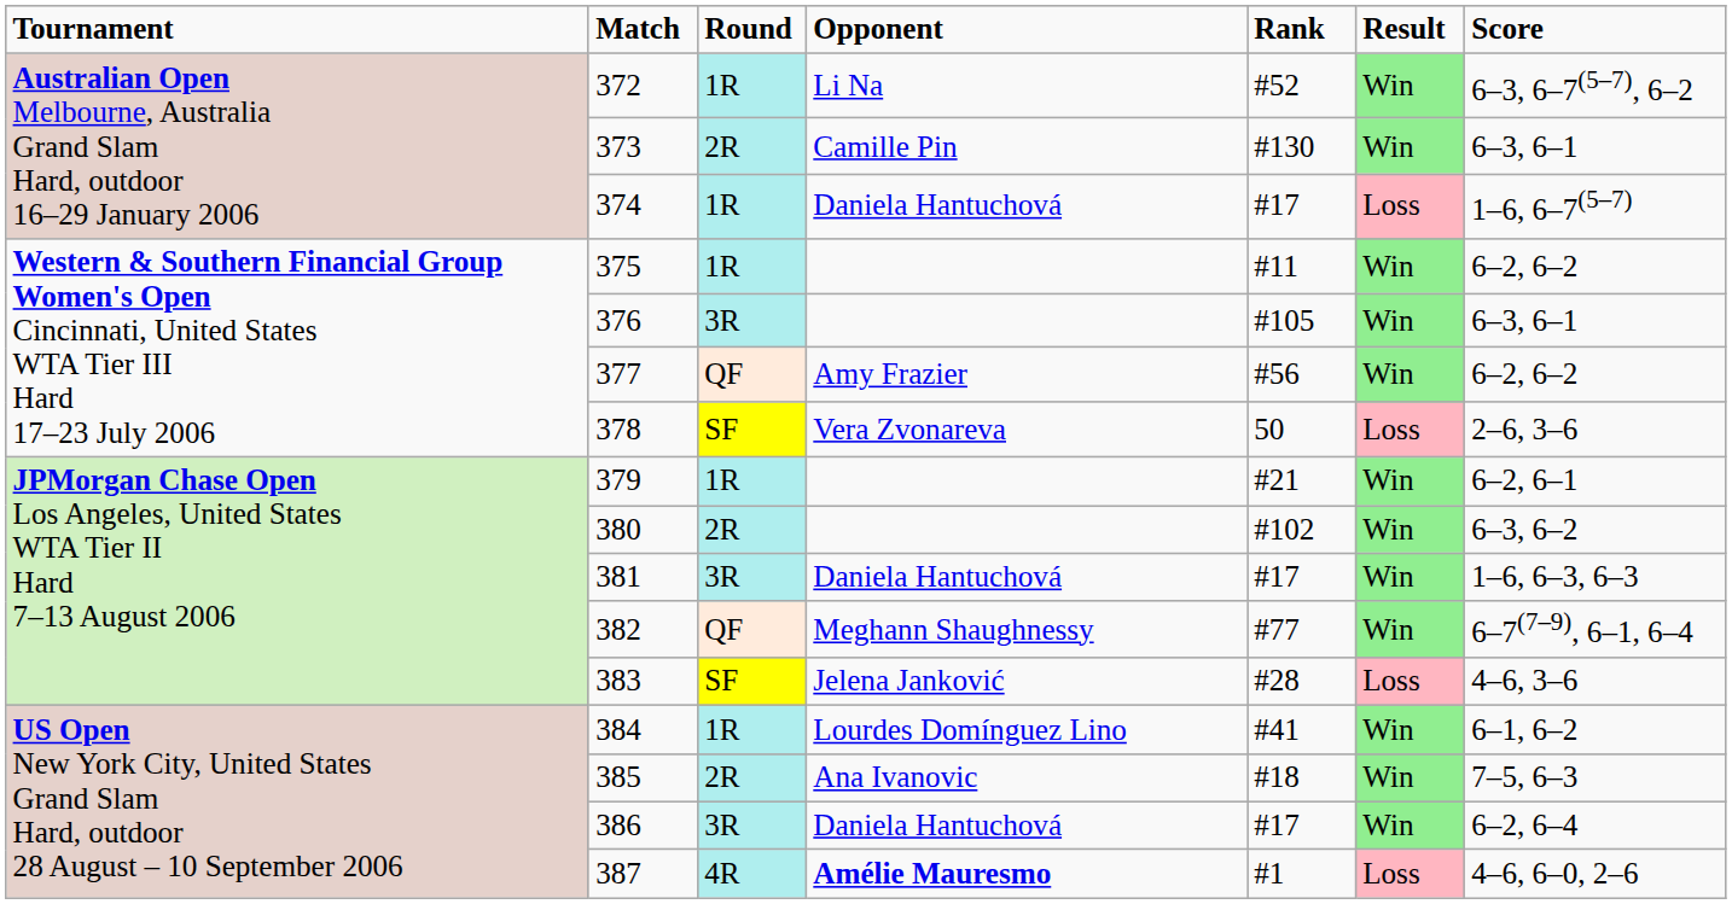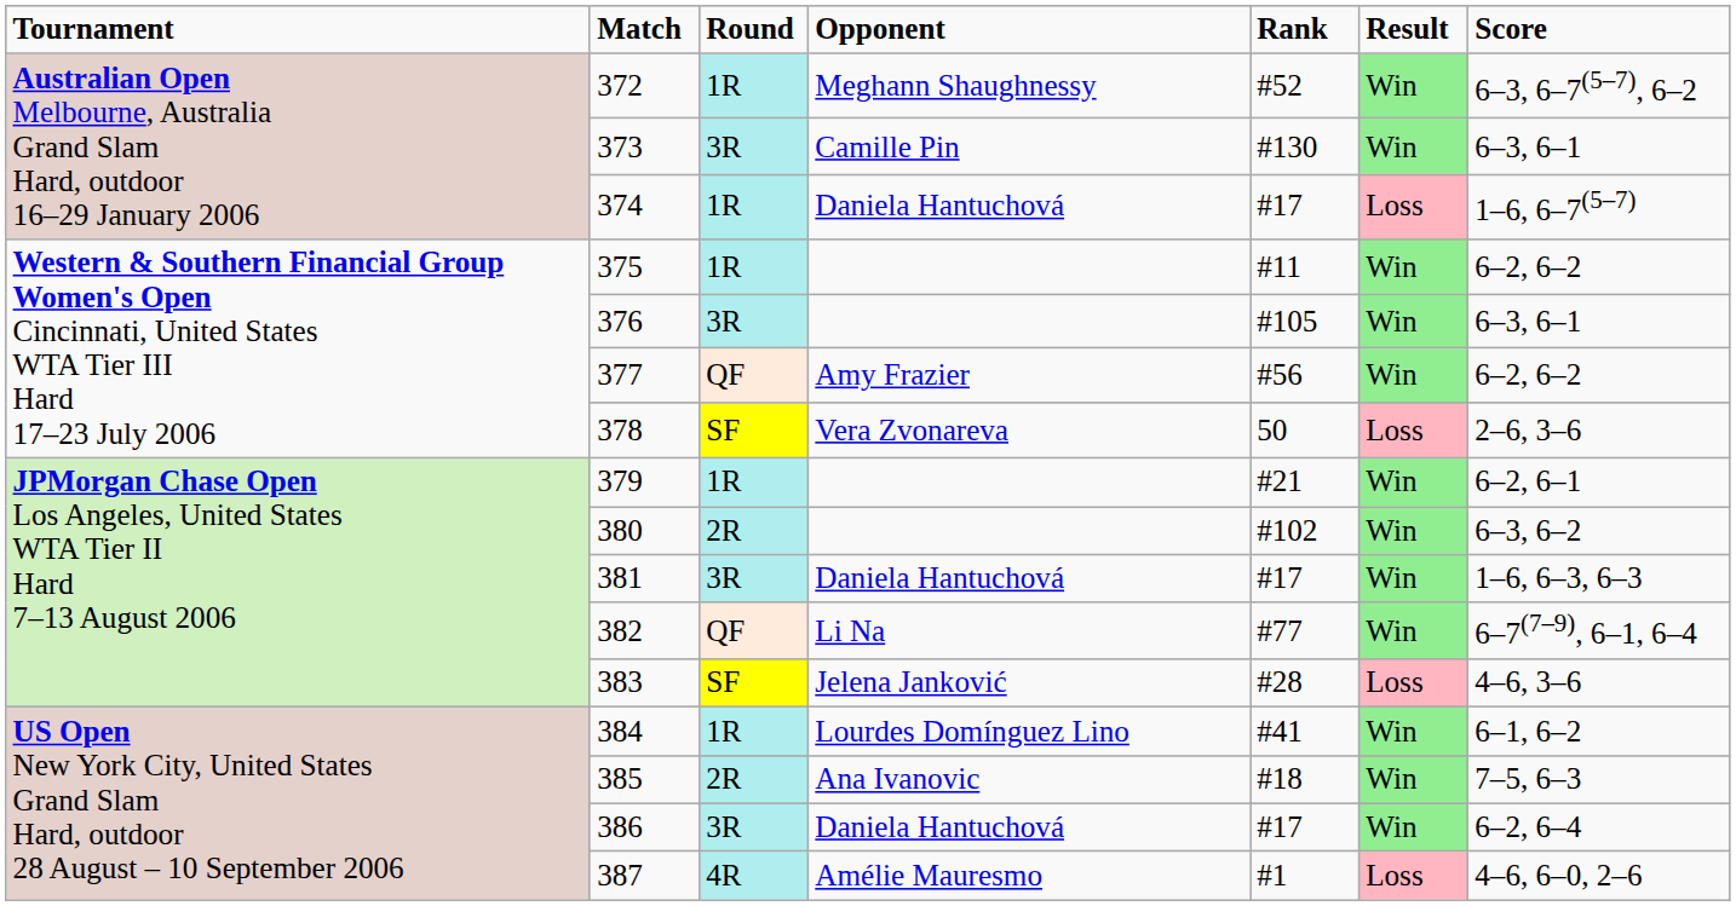372 | column 4: Li Na -> Meghann Shaughnessy
373 | column 3: 2R -> 3R
382 | column 4: Meghann Shaughnessy -> Li Na
387 | column 4: bold -> normal
